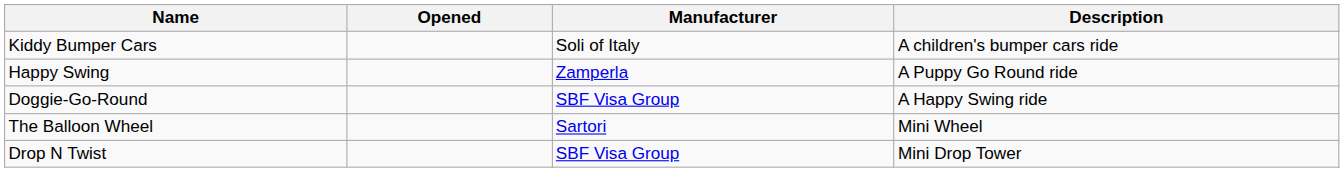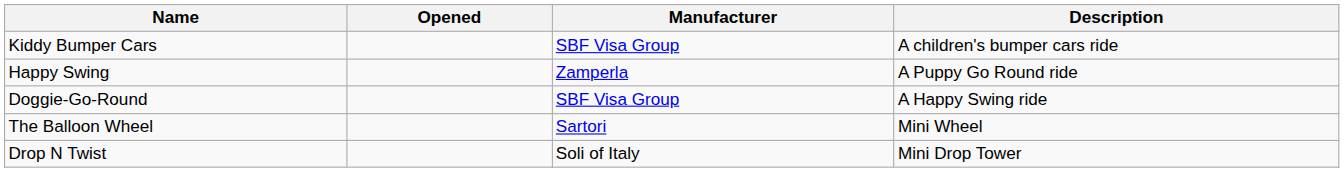Kiddy Bumper Cars | Manufacturer: Soli of Italy -> SBF Visa Group
Drop N Twist | Manufacturer: SBF Visa Group -> Soli of Italy
